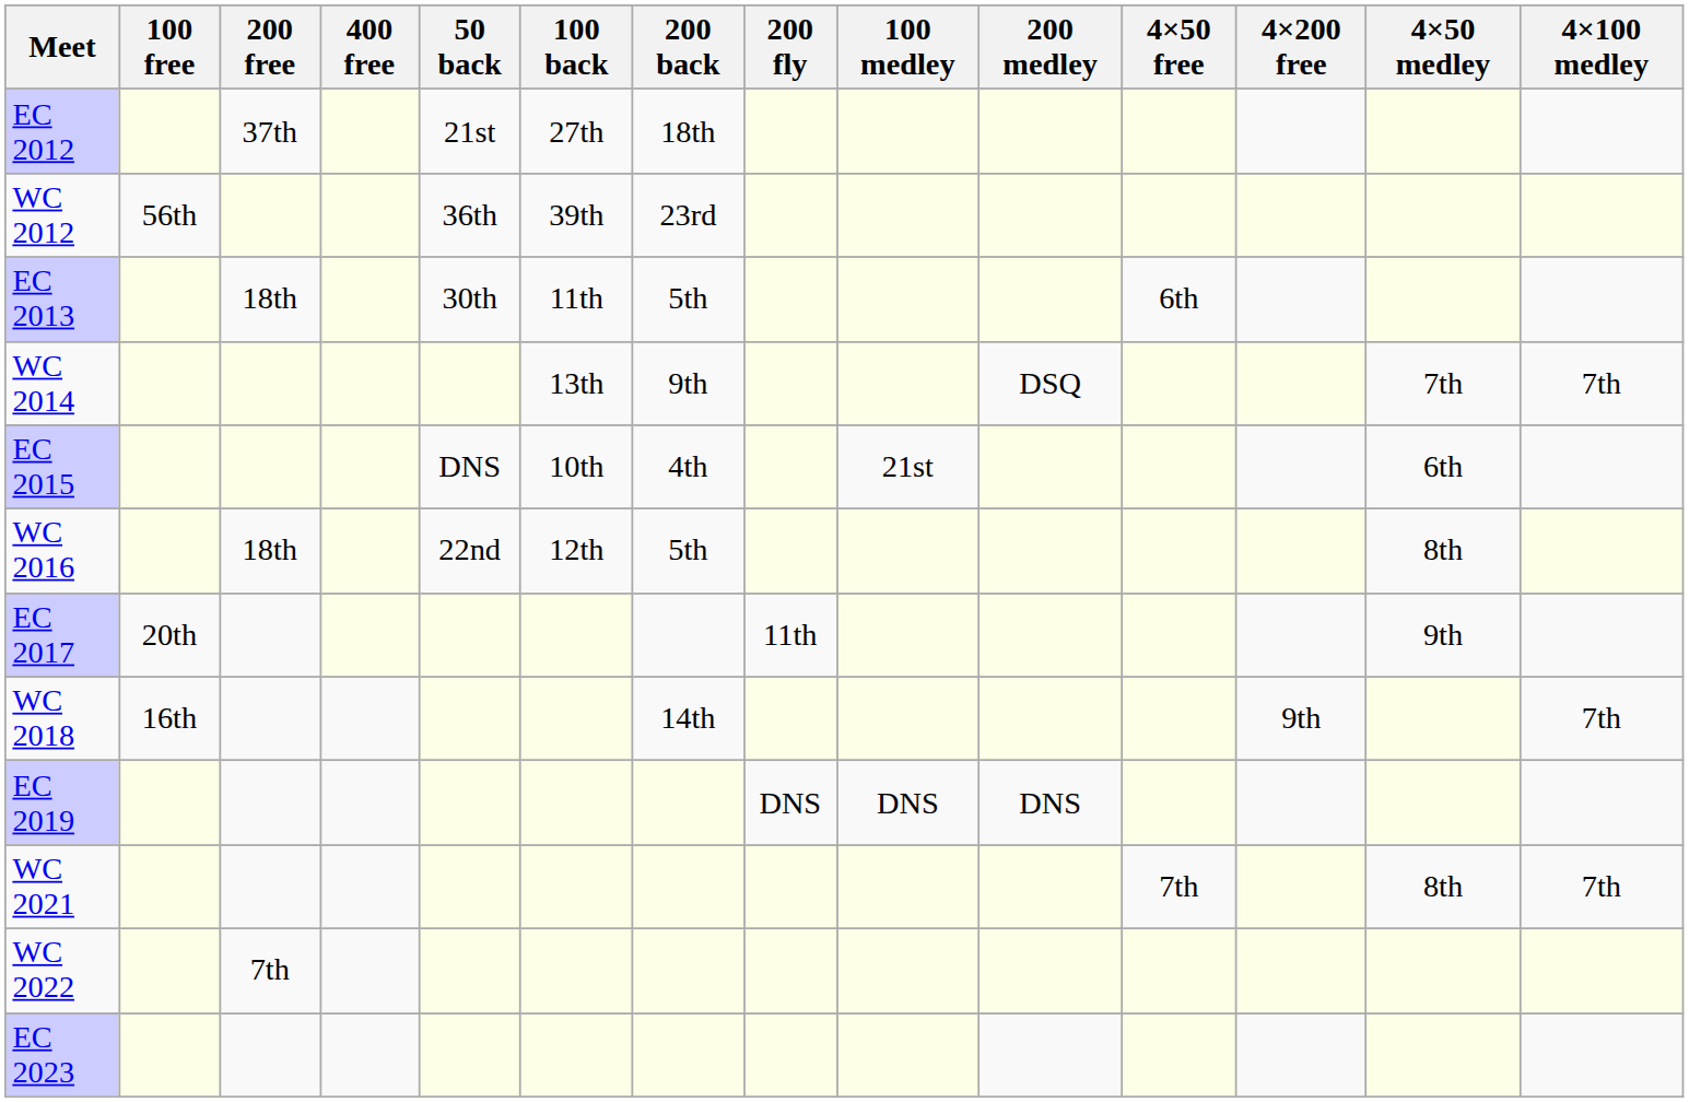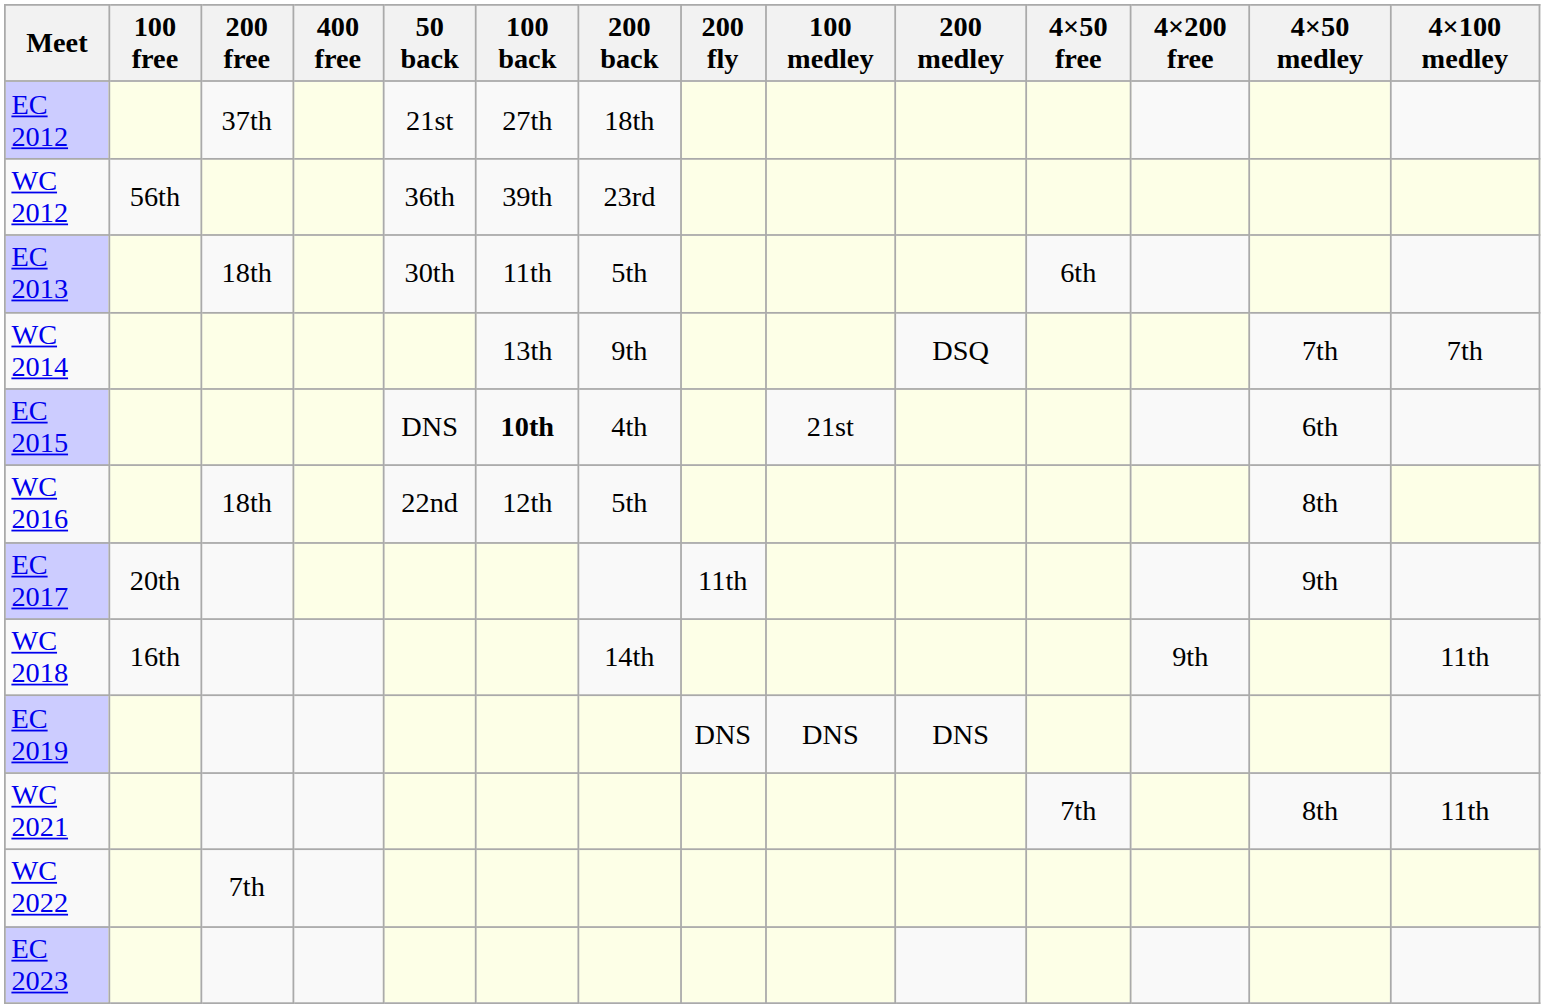EC 2015 | 100 back: normal -> bold
WC 2018 | 4×100 medley: 7th -> 11th
WC 2021 | 4×100 medley: 7th -> 11th
